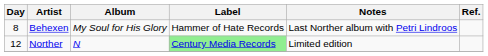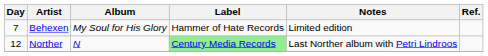Behexen | Day: 8 -> 7
Behexen | Notes: Last Norther album with Petri Lindroos -> Limited edition
Norther | Notes: Limited edition -> Last Norther album with Petri Lindroos
